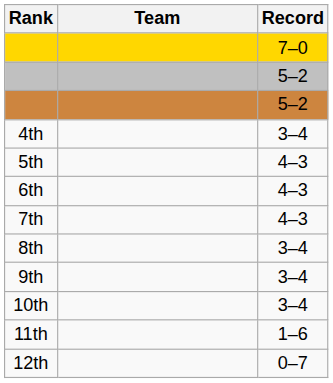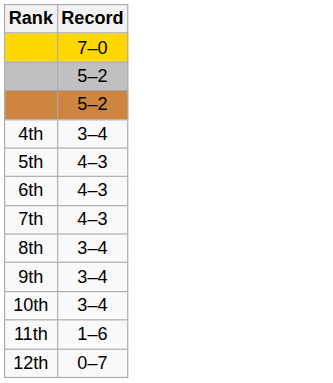- column: Team
